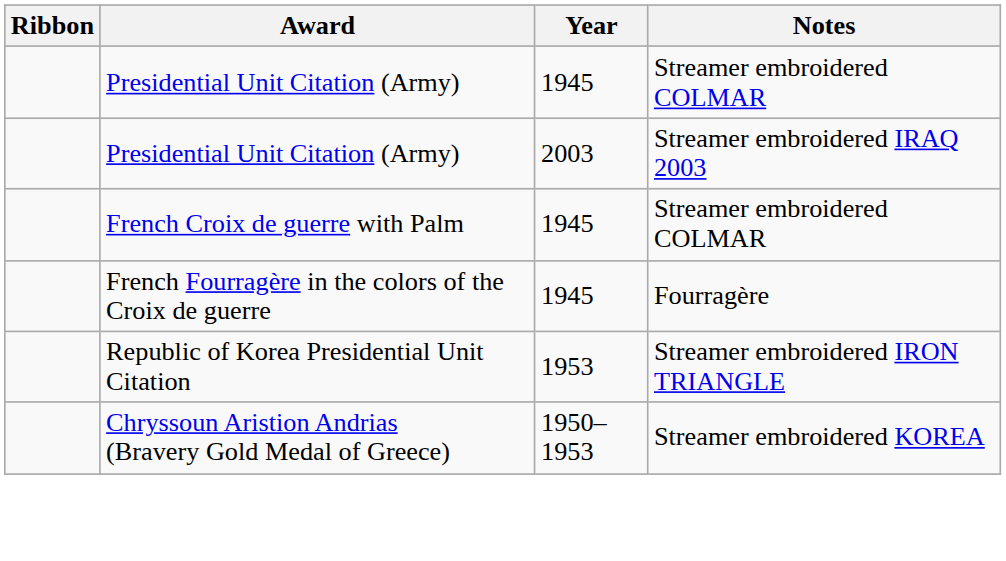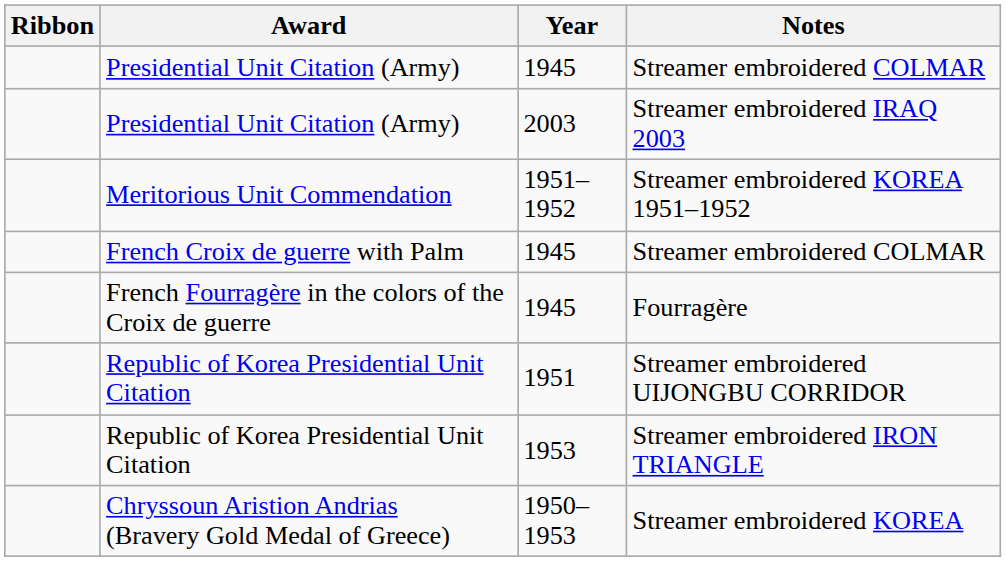+ row: Meritorious Unit Commendation | 1951–1952 | Streamer embroidered KOREA 1951–1952
+ row: Republic of Korea Presidential Unit Citation | 1951 | Streamer embroidered UIJONGBU CORRIDOR
